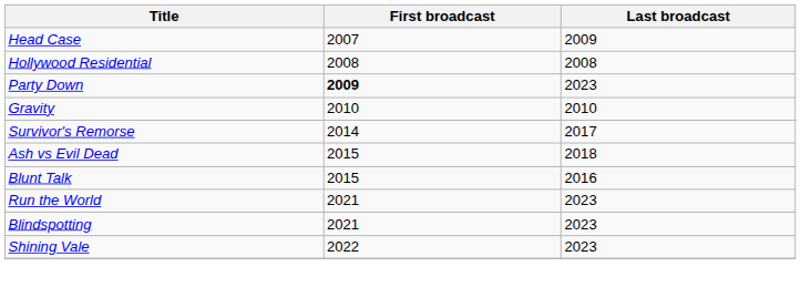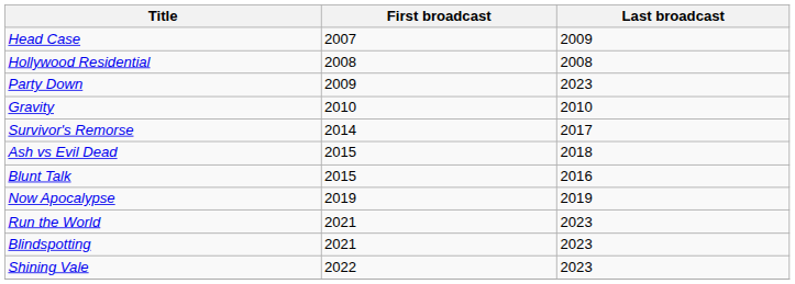Party Down | First broadcast: bold -> normal
+ row: Now Apocalypse | 2019 | 2019
